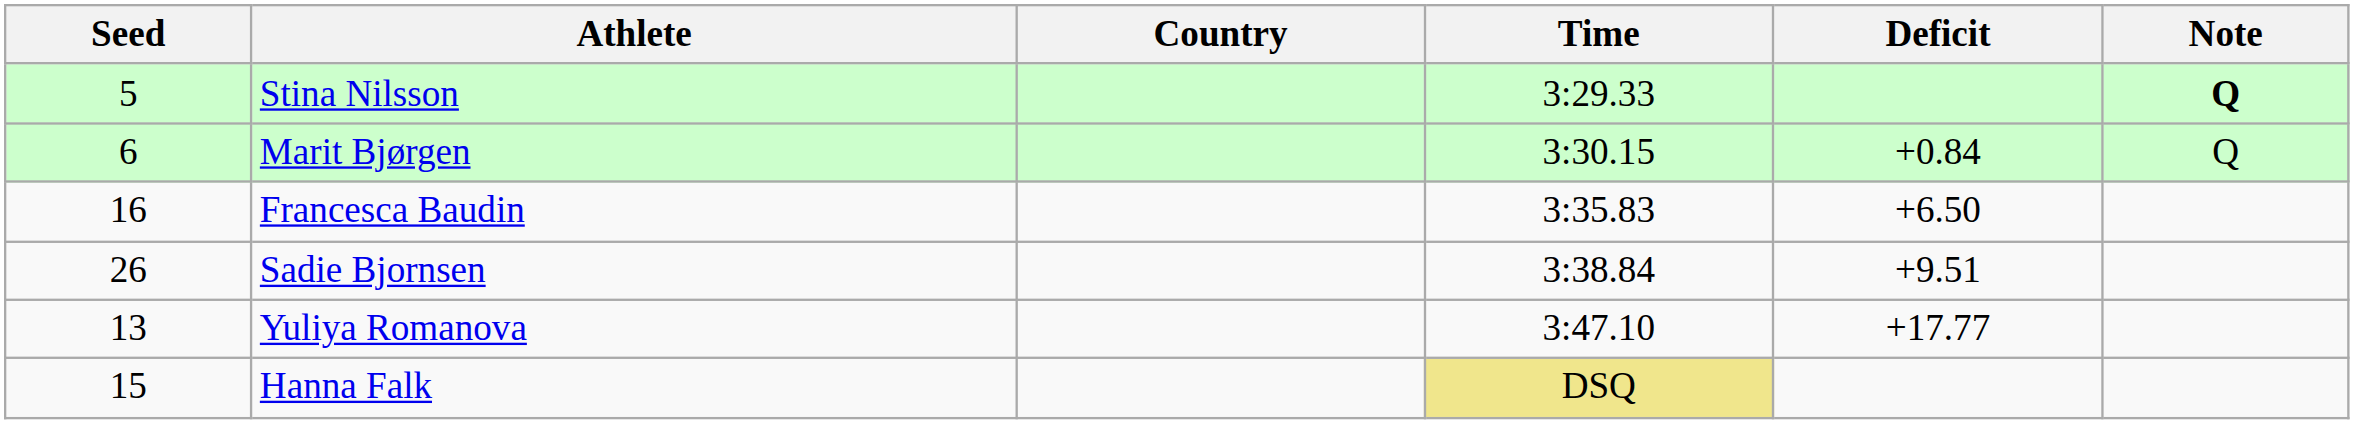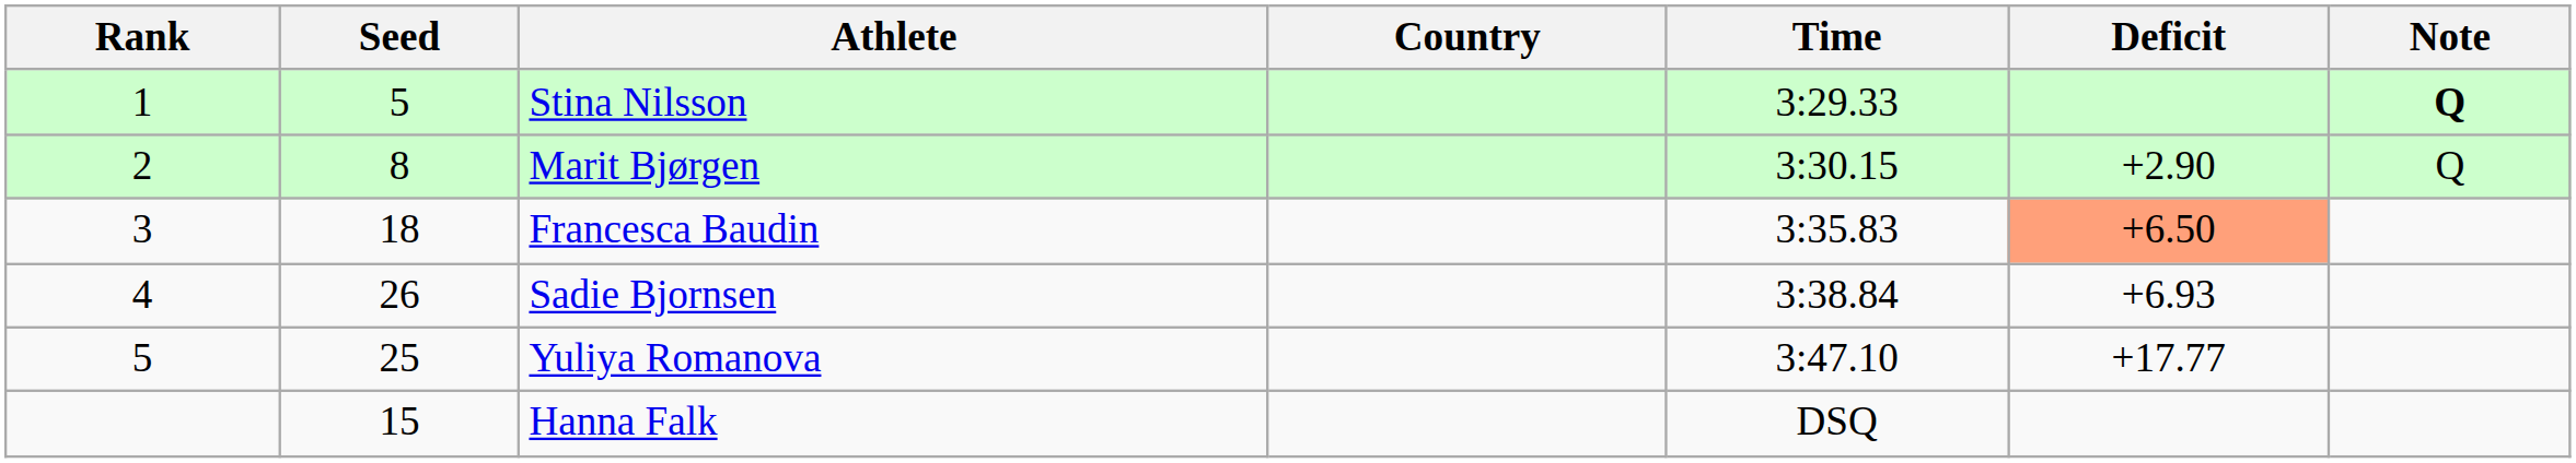+ column: Rank | 1 | 2 | 3 | 4 | 5
Marit Bjørgen | Seed: 6 -> 8
Marit Bjørgen | Deficit: +0.84 -> +2.90
Francesca Baudin | Seed: 16 -> 18
Francesca Baudin | Deficit: no background -> lightsalmon background
Sadie Bjornsen | Deficit: +9.51 -> +6.93
Yuliya Romanova | Seed: 13 -> 25
Hanna Falk | Time: khaki background -> no background
